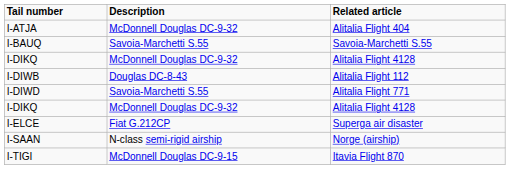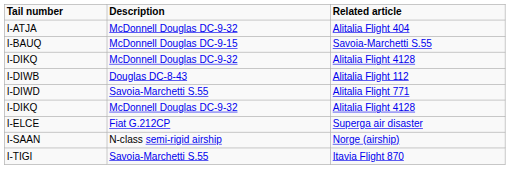I-BAUQ | Description: Savoia-Marchetti S.55 -> McDonnell Douglas DC-9-15
I-TIGI | Description: McDonnell Douglas DC-9-15 -> Savoia-Marchetti S.55
